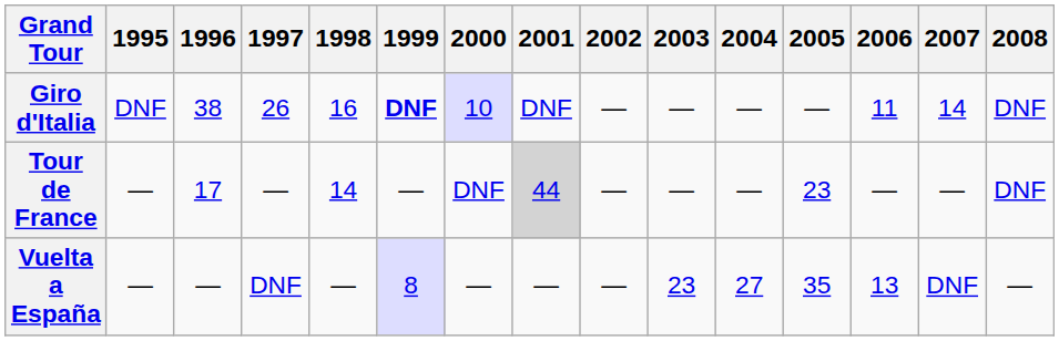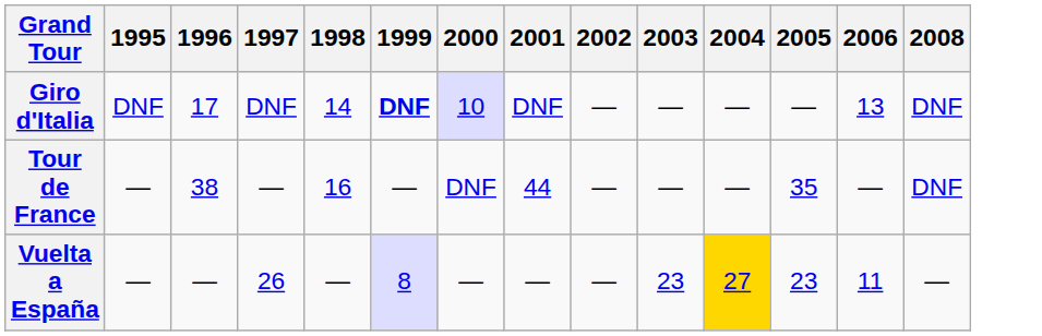- column: 2007 | 14 | — | DNF
Giro d'Italia | 1996: 38 -> 17
Giro d'Italia | 1997: 26 -> DNF
Giro d'Italia | 1998: 16 -> 14
Giro d'Italia | 2006: 11 -> 13
Tour de France | 1996: 17 -> 38
Tour de France | 1998: 14 -> 16
Tour de France | 2001: lightgrey background -> no background
Tour de France | 2005: 23 -> 35
Vuelta a España | 1997: DNF -> 26
Vuelta a España | 2004: no background -> gold background
Vuelta a España | 2005: 35 -> 23
Vuelta a España | 2006: 13 -> 11
